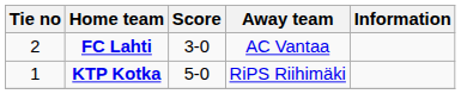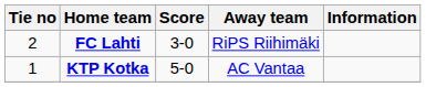FC Lahti | Away team: AC Vantaa -> RiPS Riihimäki
KTP Kotka | Away team: RiPS Riihimäki -> AC Vantaa
